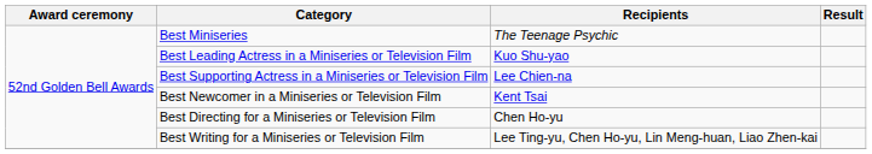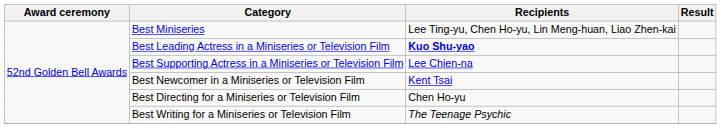Best Miniseries | Recipients: The Teenage Psychic -> Lee Ting-yu, Chen Ho-yu, Lin Meng-huan, Liao Zhen-kai
Best Leading Actress in a Miniseries or Television Film | Recipients: normal -> bold
Best Writing for a Miniseries or Television Film | Recipients: Lee Ting-yu, Chen Ho-yu, Lin Meng-huan, Liao Zhen-kai -> The Teenage Psychic
